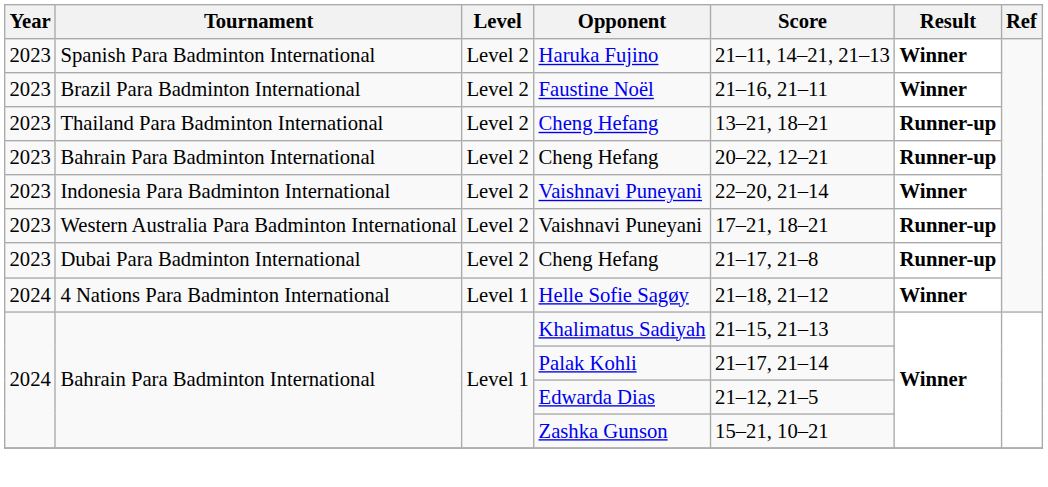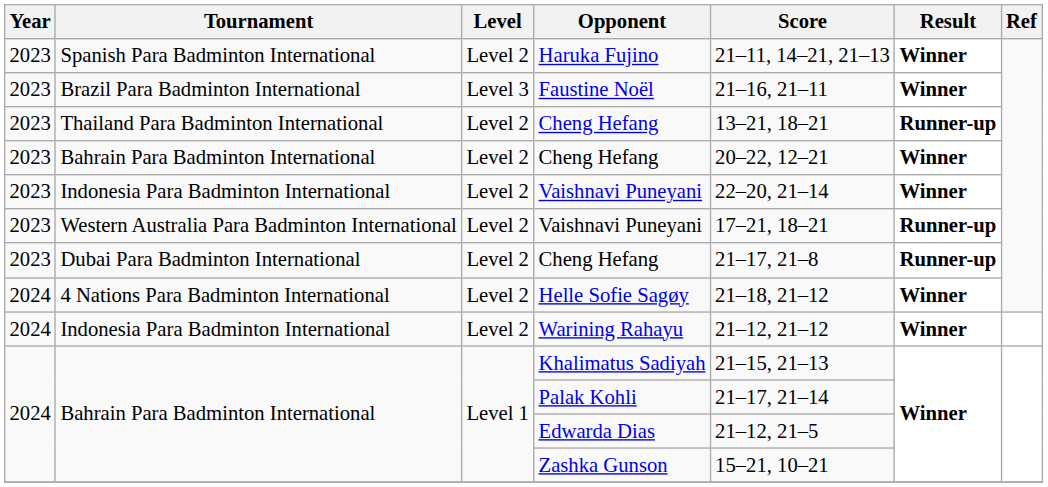Faustine Noël | Level: Level 2 -> Level 3
Bahrain Para Badminton International / Cheng Hefang | Result: Runner-up -> Winner
Helle Sofie Sagøy | Level: Level 1 -> Level 2
+ row: 2024 | Indonesia Para Badminton International | Level 2 | Warining Rahayu | 21–12, 21–12 | Winner
